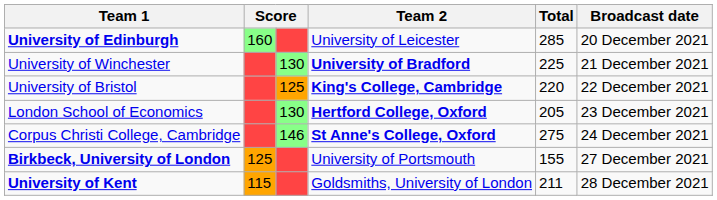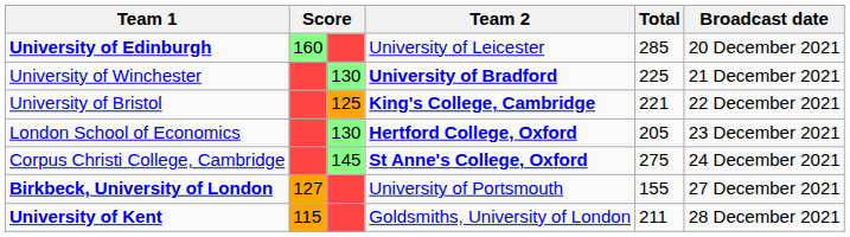University of Bristol | Total: 220 -> 221
Corpus Christi College, Cambridge | column 3: 146 -> 145
Birkbeck, University of London | column 2: 125 -> 127
